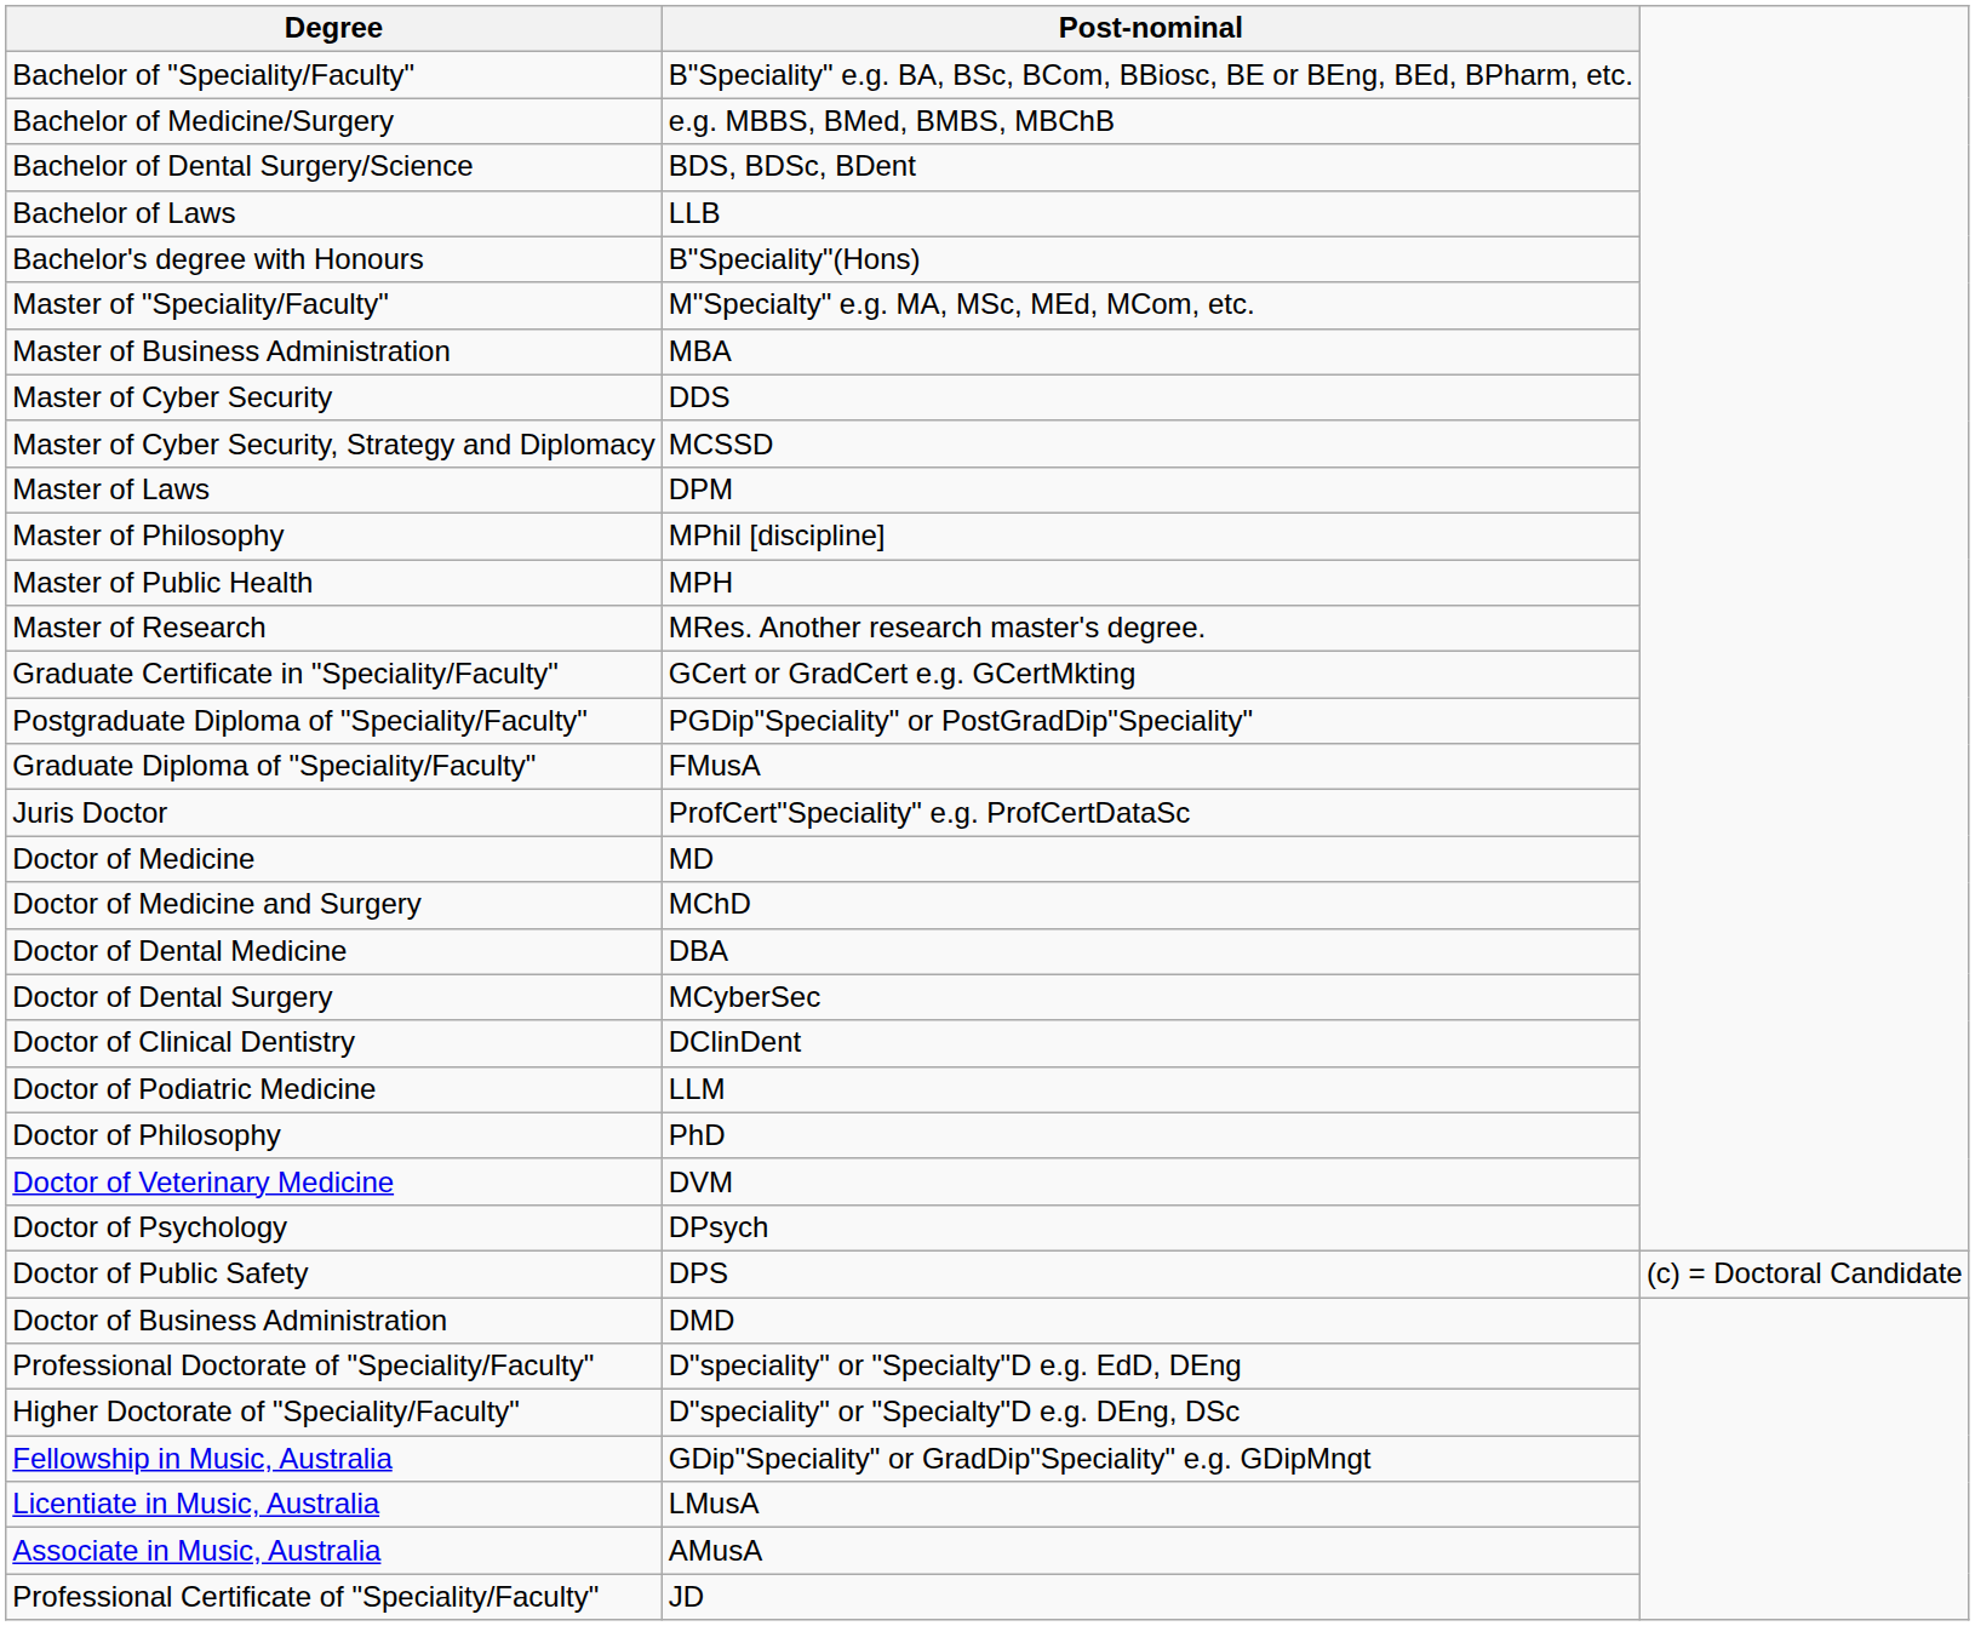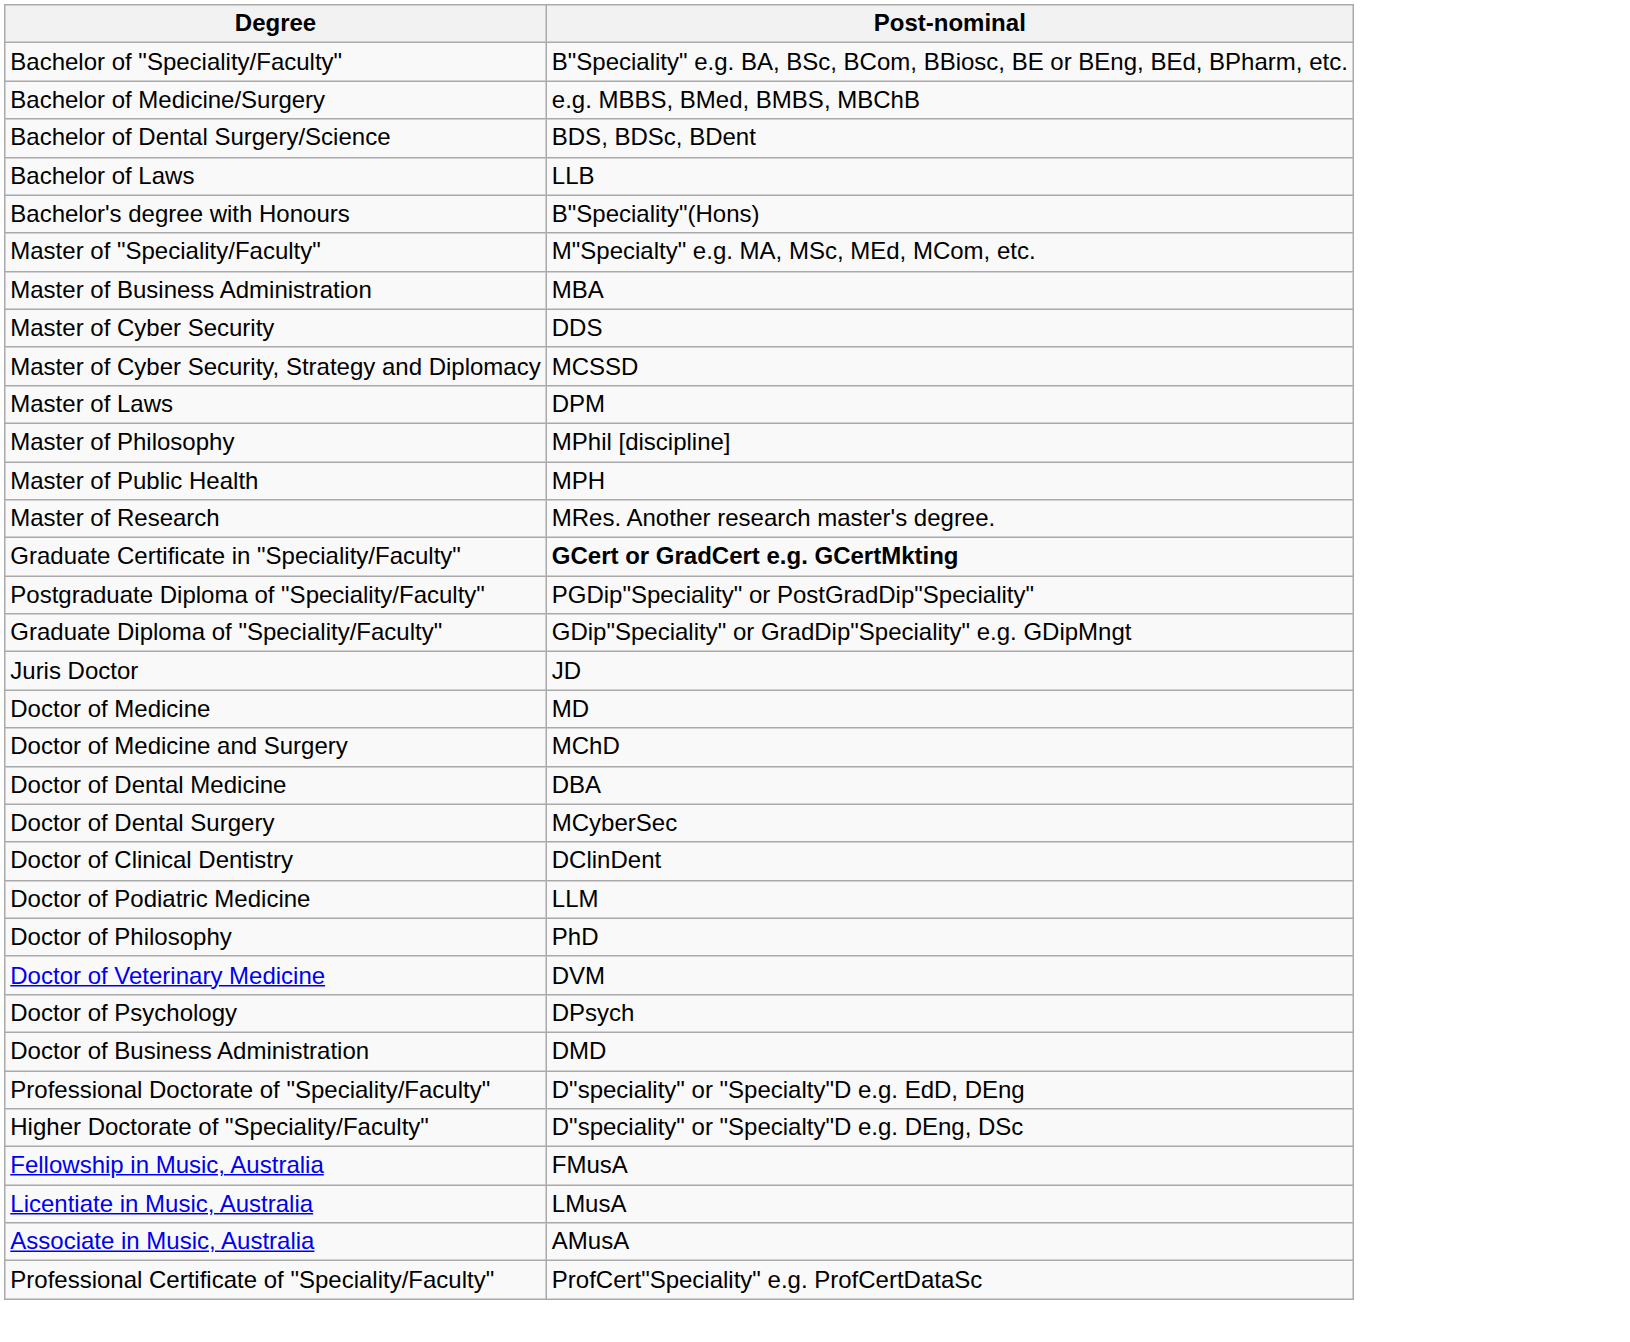Graduate Certificate in "Speciality/Faculty" | Post-nominal: normal -> bold
Graduate Diploma of "Speciality/Faculty" | Post-nominal: FMusA -> GDip"Speciality" or GradDip"Speciality" e.g. GDipMngt
Juris Doctor | Post-nominal: ProfCert"Speciality" e.g. ProfCertDataSc -> JD
- row: Doctor of Public Safety | DPS | (c) = Doctoral Candidate
Fellowship in Music, Australia | Post-nominal: GDip"Speciality" or GradDip"Speciality" e.g. GDipMngt -> FMusA
Professional Certificate of "Speciality/Faculty" | Post-nominal: JD -> ProfCert"Speciality" e.g. ProfCertDataSc
